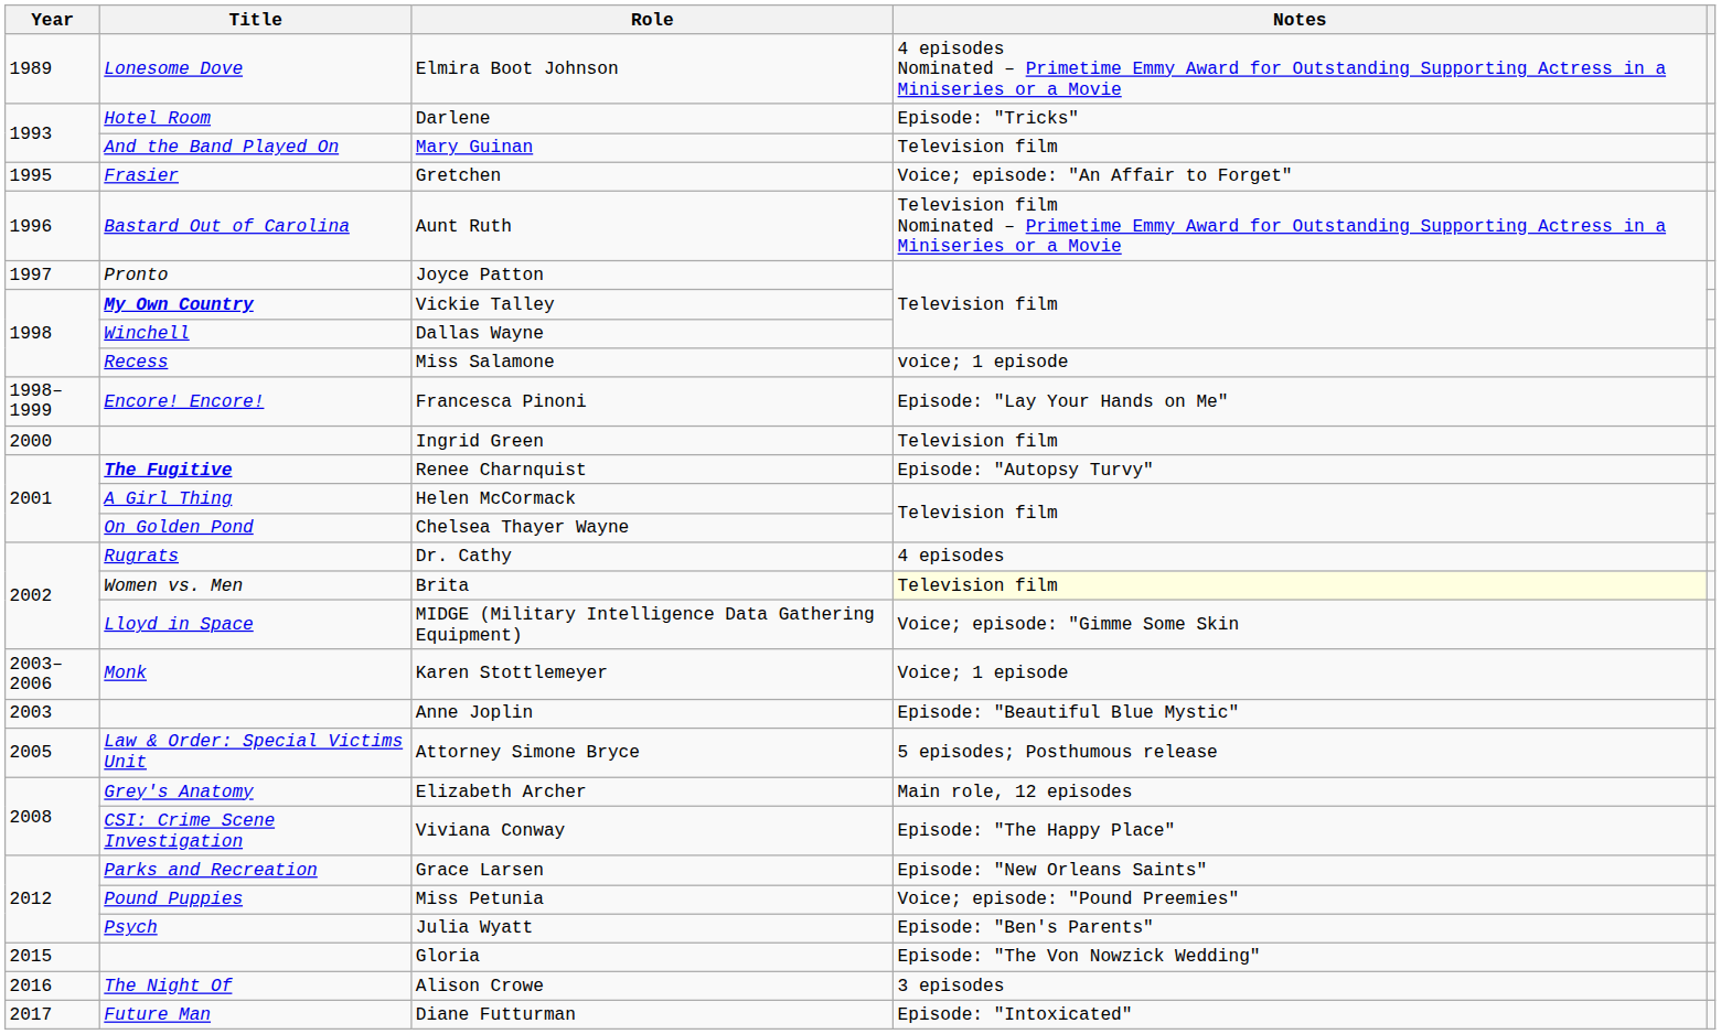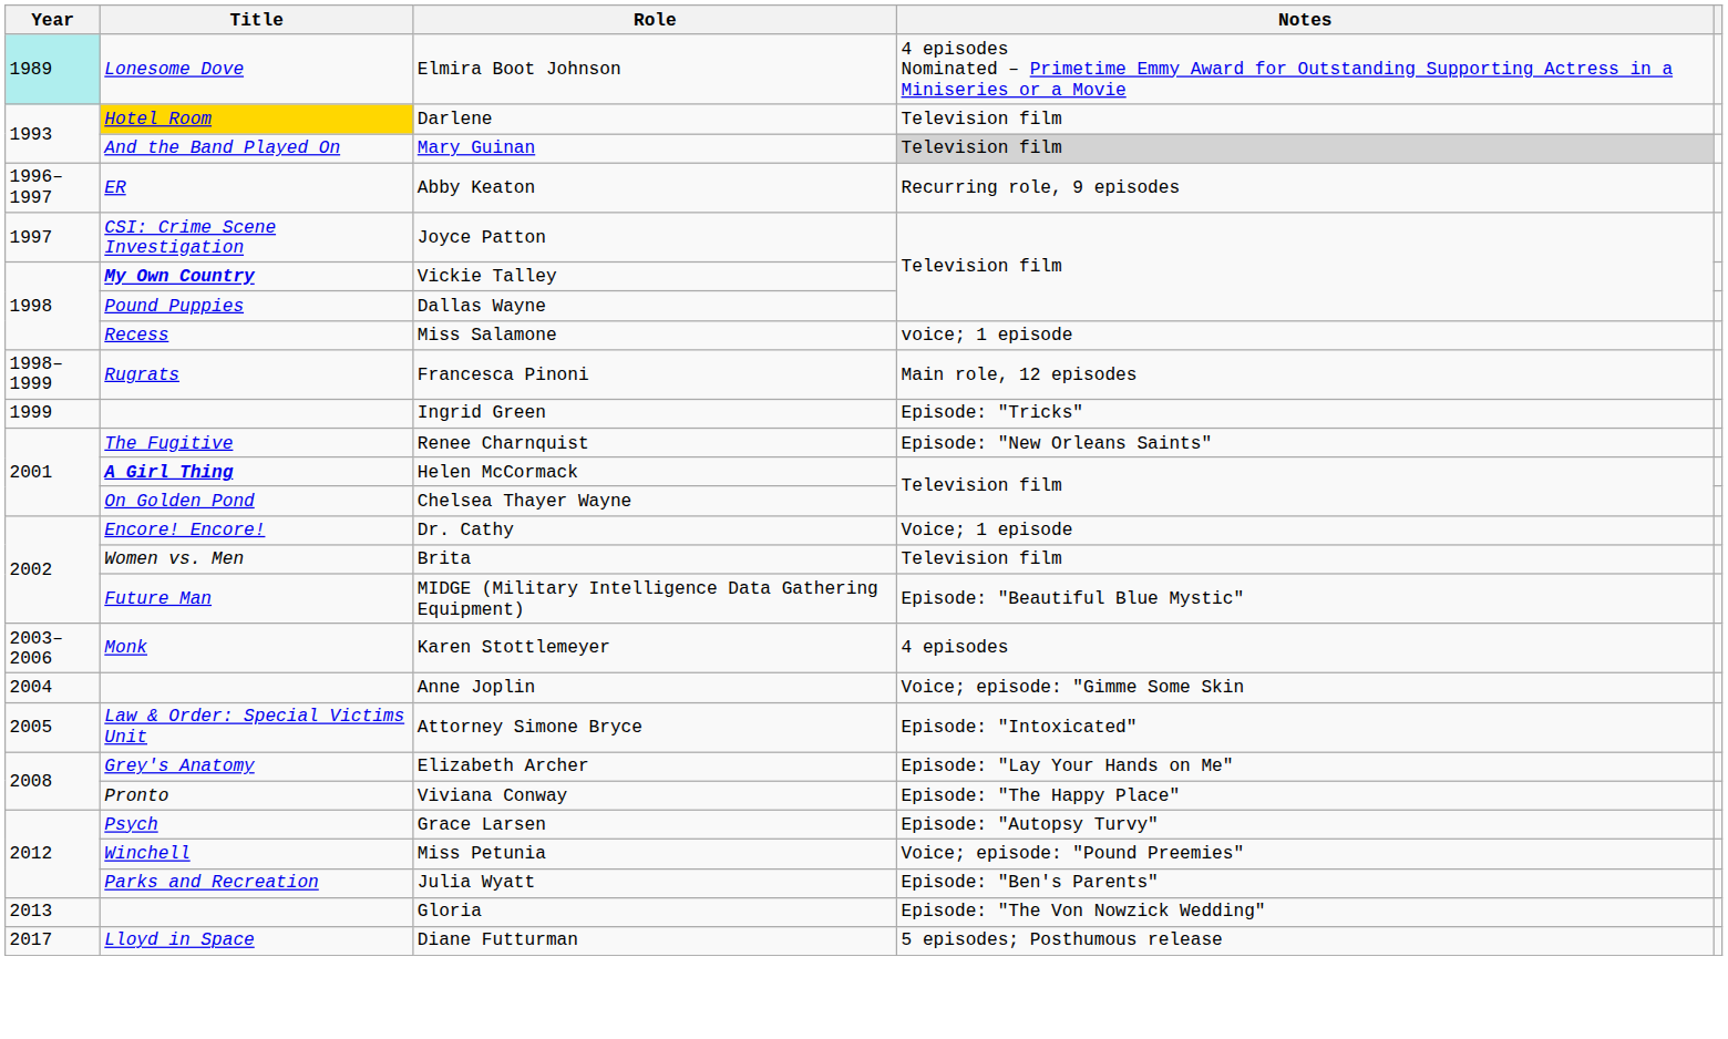Elmira Boot Johnson | Year: no background -> paleturquoise background
Darlene | Title: no background -> gold background
Darlene | Notes: Episode: "Tricks" -> Television film
Mary Guinan | Notes: no background -> lightgrey background
- row: 1995 | Frasier | Gretchen | Voice; episode: "An Affair to Forget"
- row: 1996 | Bastard Out of Carolina | Aunt Ruth | Television film Nominated – Primetime Emmy Award for Outstanding Supporting Actress in a Miniseries or a Movie
+ row: 1996–1997 | ER | Abby Keaton | Recurring role, 9 episodes
Joyce Patton | Title: Pronto -> CSI: Crime Scene Investigation
Dallas Wayne | Title: Winchell -> Pound Puppies
Francesca Pinoni | Title: Encore! Encore! -> Rugrats
Francesca Pinoni | Notes: Episode: "Lay Your Hands on Me" -> Main role, 12 episodes
Ingrid Green | Year: 2000 -> 1999
Ingrid Green | Notes: Television film -> Episode: "Tricks"
Renee Charnquist | Title: bold -> normal
Renee Charnquist | Notes: Episode: "Autopsy Turvy" -> Episode: "New Orleans Saints"
Helen McCormack | Title: normal -> bold
Dr. Cathy | Title: Rugrats -> Encore! Encore!
Dr. Cathy | Notes: 4 episodes -> Voice; 1 episode
Brita | Notes: lightyellow background -> no background
MIDGE (Military Intelligence Data Gathering Equipment) | Title: Lloyd in Space -> Future Man
MIDGE (Military Intelligence Data Gathering Equipment) | Notes: Voice; episode: "Gimme Some Skin -> Episode: "Beautiful Blue Mystic"
Karen Stottlemeyer | Notes: Voice; 1 episode -> 4 episodes
Anne Joplin | Year: 2003 -> 2004
Anne Joplin | Notes: Episode: "Beautiful Blue Mystic" -> Voice; episode: "Gimme Some Skin
Attorney Simone Bryce | Notes: 5 episodes; Posthumous release -> Episode: "Intoxicated"
Elizabeth Archer | Notes: Main role, 12 episodes -> Episode: "Lay Your Hands on Me"
Viviana Conway | Title: CSI: Crime Scene Investigation -> Pronto
Grace Larsen | Title: Parks and Recreation -> Psych
Grace Larsen | Notes: Episode: "New Orleans Saints" -> Episode: "Autopsy Turvy"
Miss Petunia | Title: Pound Puppies -> Winchell
Julia Wyatt | Title: Psych -> Parks and Recreation
Gloria | Year: 2015 -> 2013
- row: 2016 | The Night Of | Alison Crowe | 3 episodes
Diane Futturman | Title: Future Man -> Lloyd in Space
Diane Futturman | Notes: Episode: "Intoxicated" -> 5 episodes; Posthumous release
